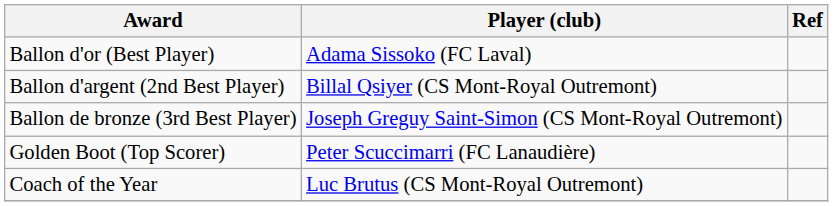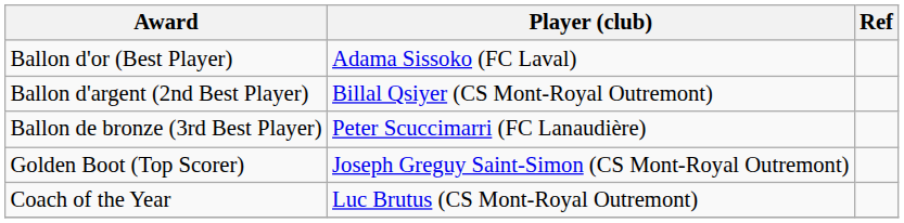Ballon de bronze (3rd Best Player) | Player (club): Joseph Greguy Saint-Simon (CS Mont-Royal Outremont) -> Peter Scuccimarri (FC Lanaudière)
Golden Boot (Top Scorer) | Player (club): Peter Scuccimarri (FC Lanaudière) -> Joseph Greguy Saint-Simon (CS Mont-Royal Outremont)
